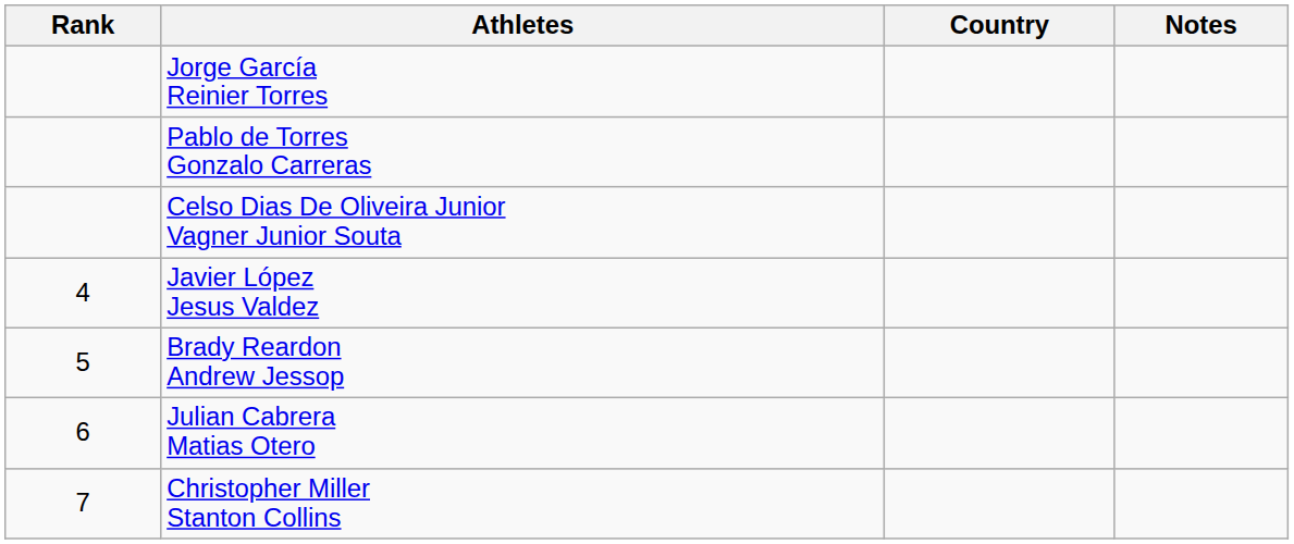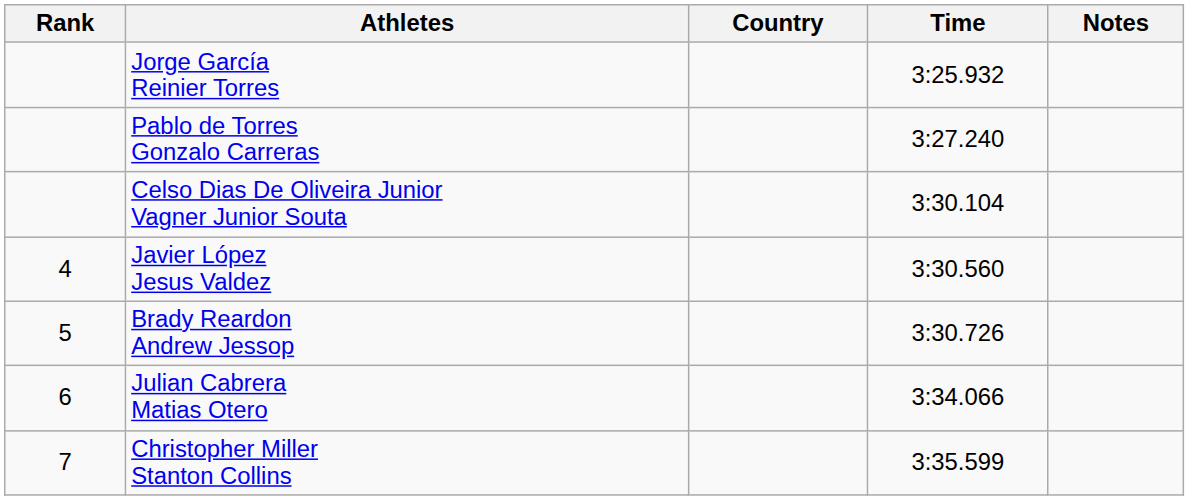+ column: Time | 3:25.932 | 3:27.240 | 3:30.104 | 3:30.560 | 3:30.726 | 3:34.066 | 3:35.599
